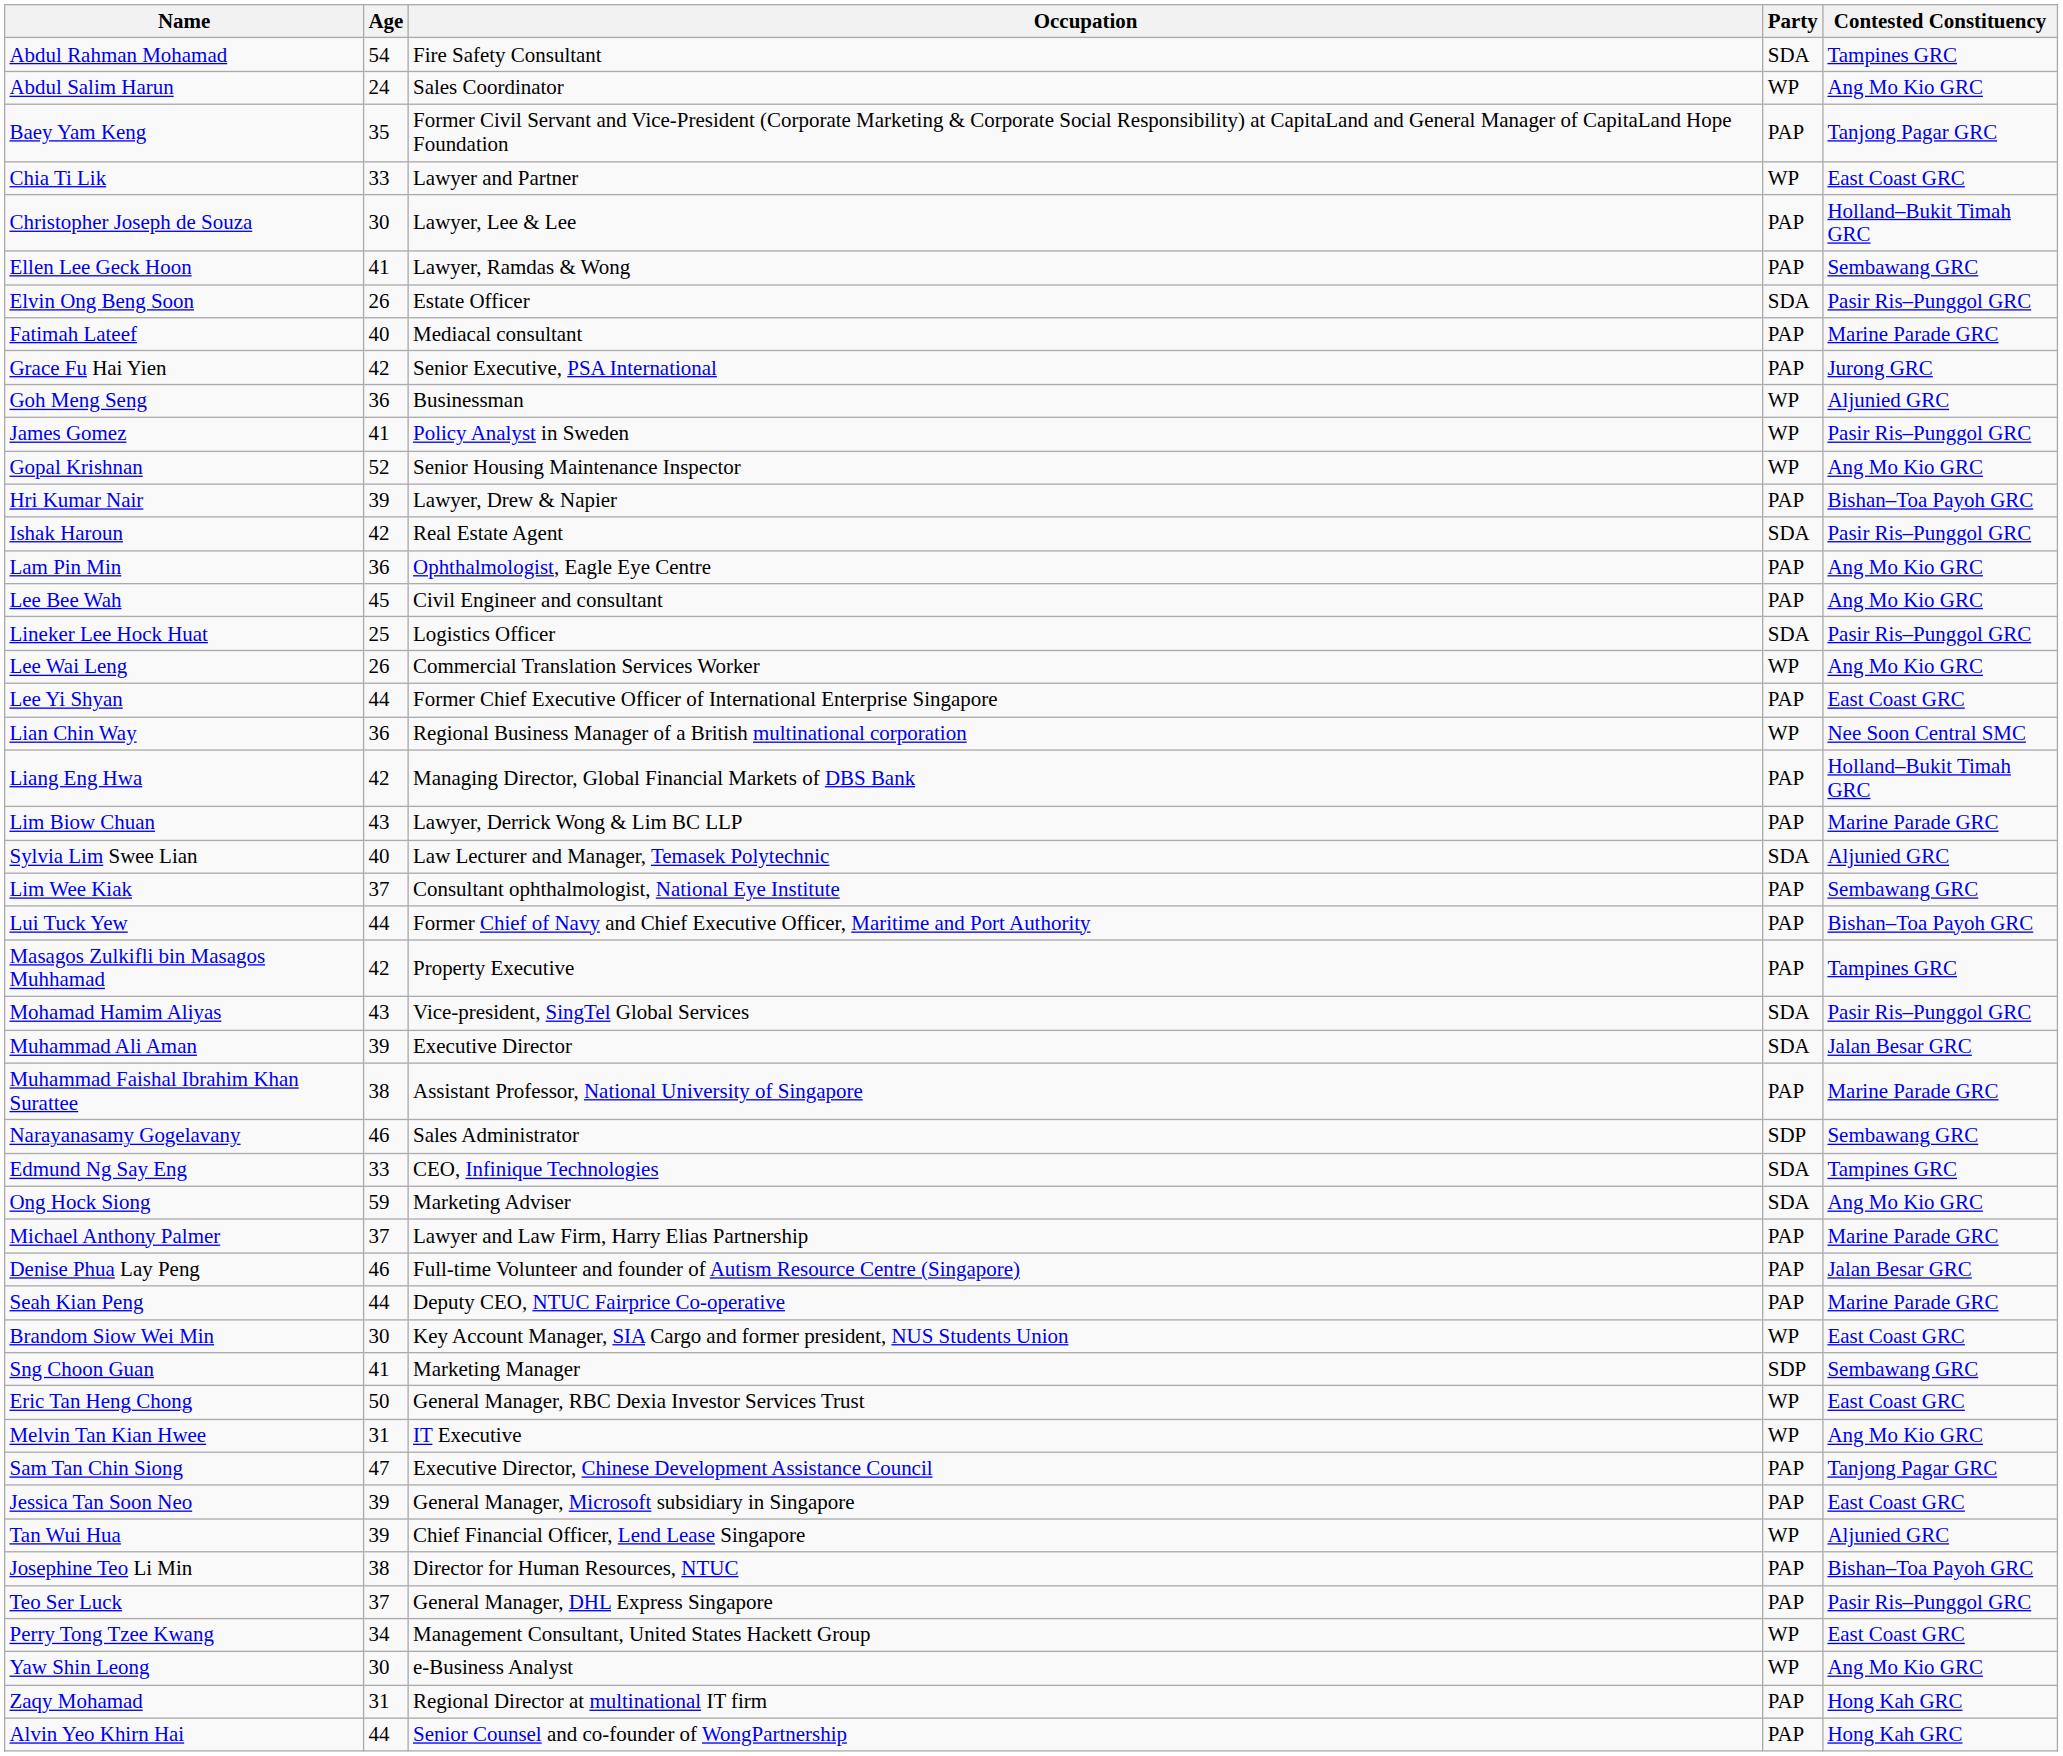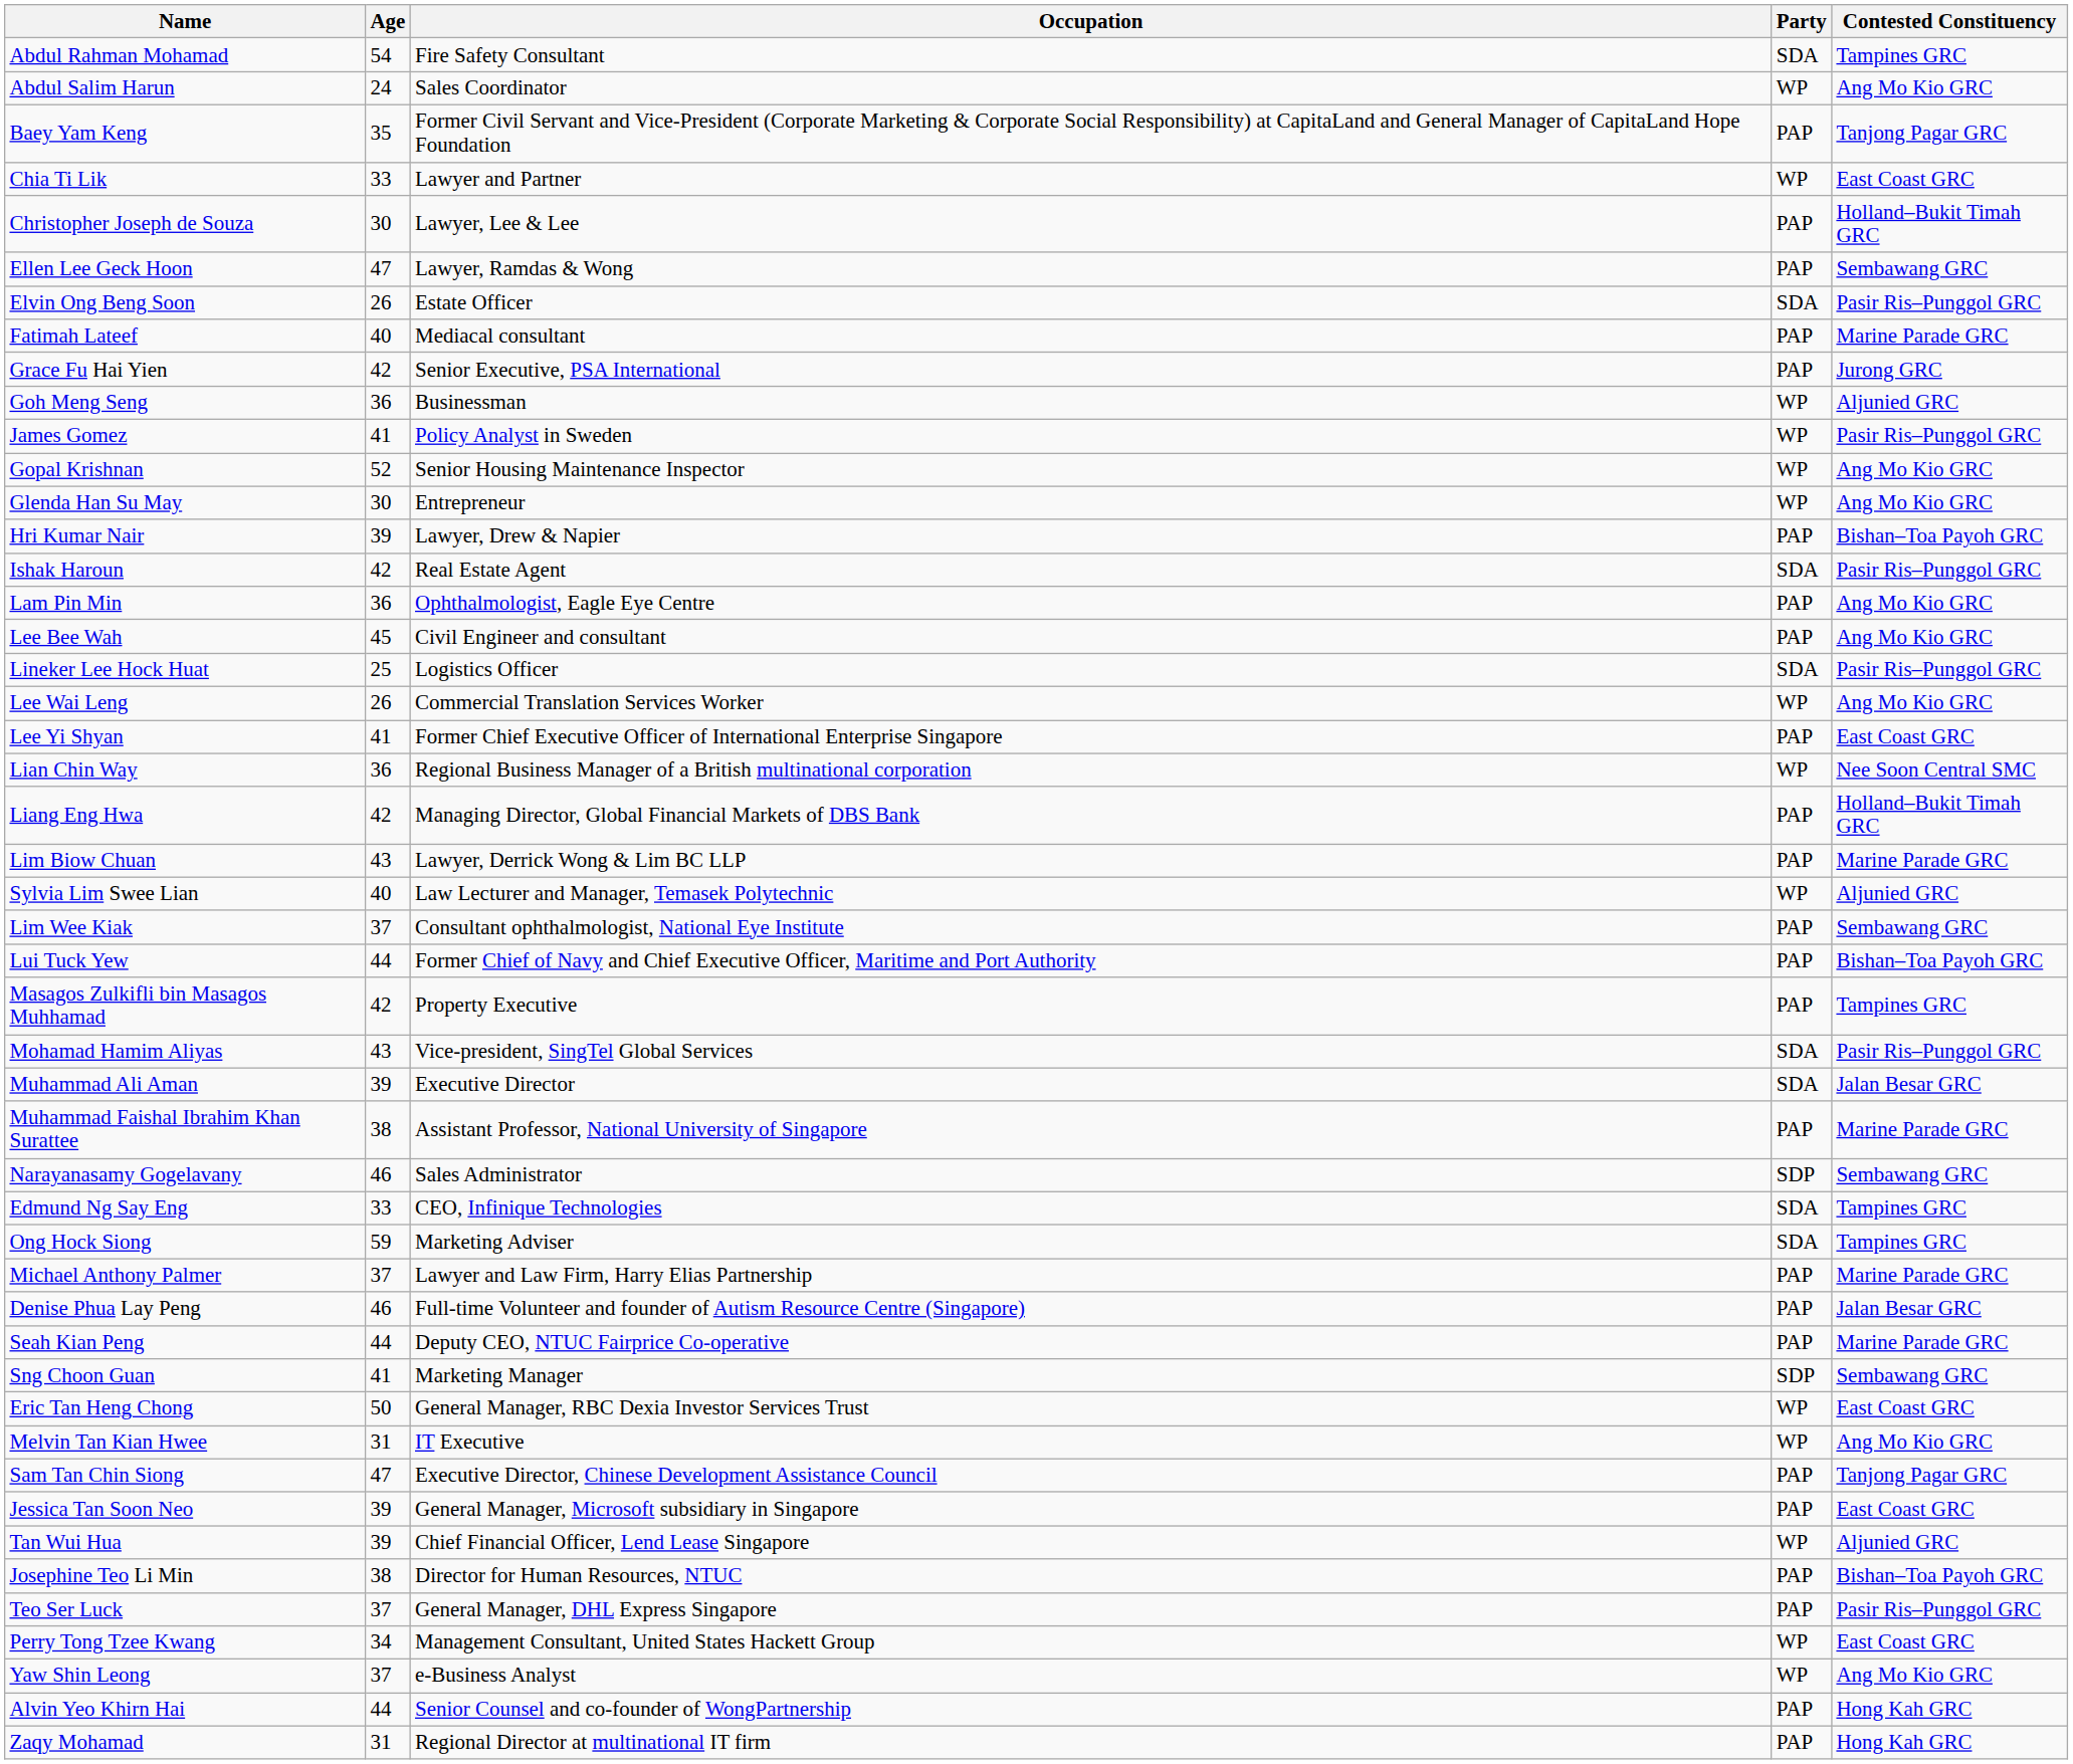Ellen Lee Geck Hoon | Age: 41 -> 47
+ row: Glenda Han Su May | 30 | Entrepreneur | WP | Ang Mo Kio GRC
Lee Yi Shyan | Age: 44 -> 41
Sylvia Lim Swee Lian | Party: SDA -> WP
Ong Hock Siong | Contested Constituency: Ang Mo Kio GRC -> Tampines GRC
- row: Brandom Siow Wei Min | 30 | Key Account Manager, SIA Cargo and former president, NUS Students Union | WP | East Coast GRC
Yaw Shin Leong | Age: 30 -> 37
rows swapped: Alvin Yeo Khirn Hai <-> Zaqy Mohamad
